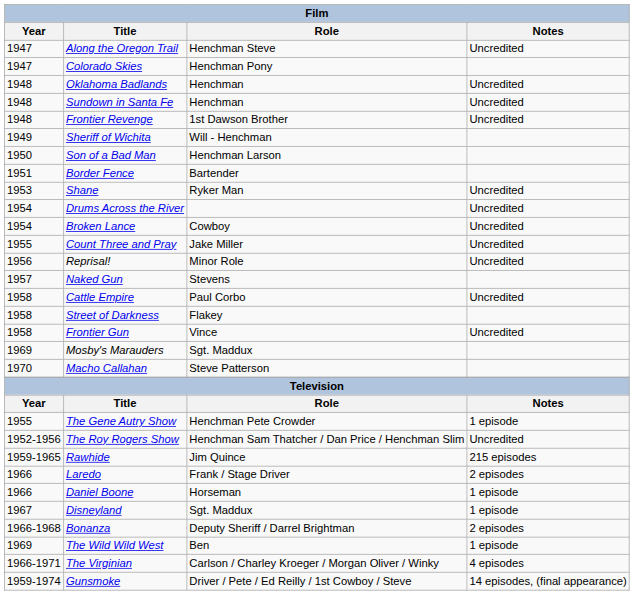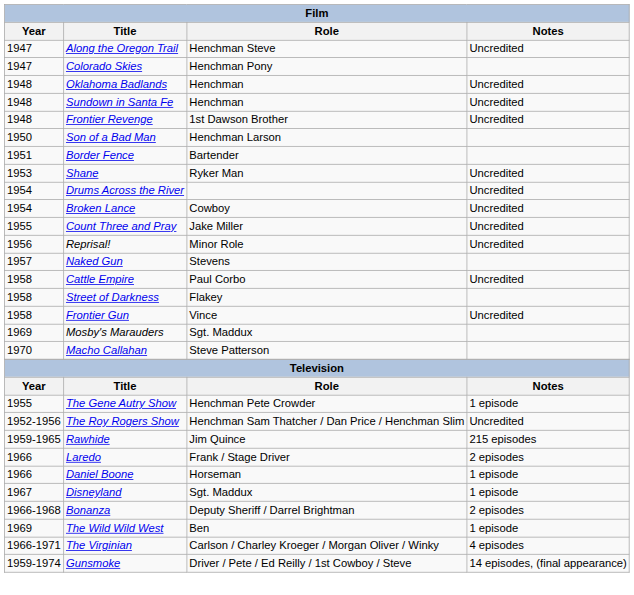- row: 1949 | Sheriff of Wichita | Will - Henchman
